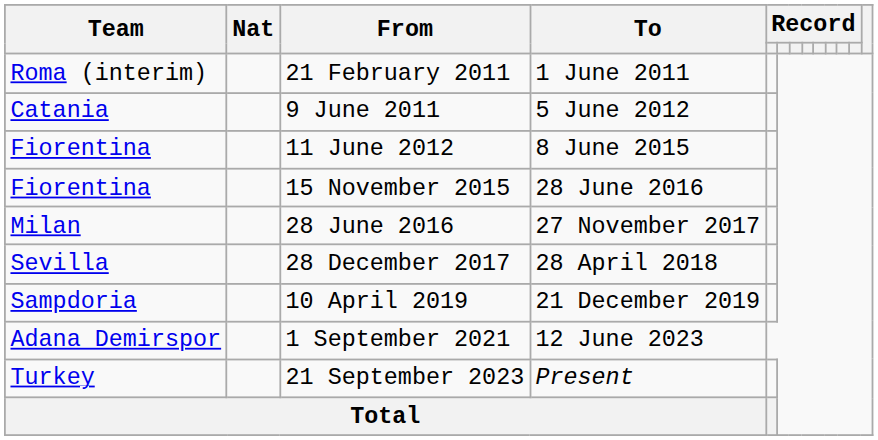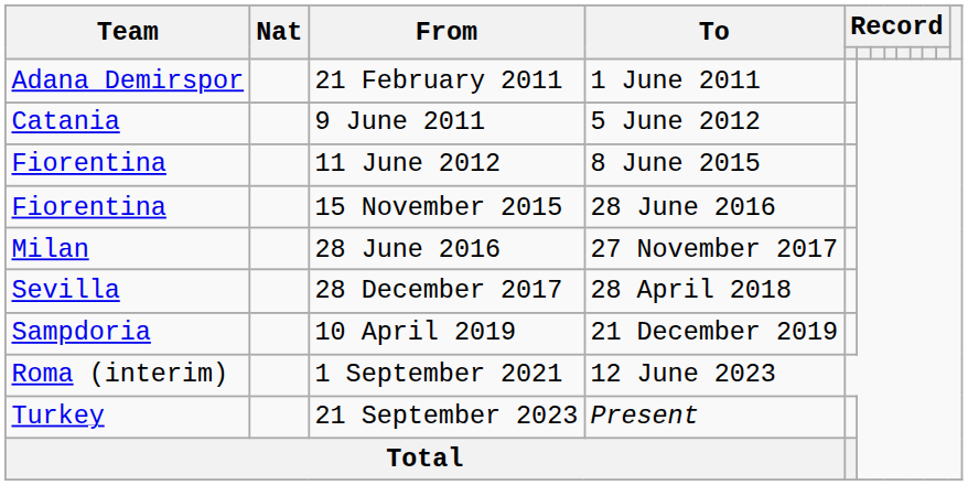21 February 2011 | Team: Roma (interim) -> Adana Demirspor
1 September 2021 | Team: Adana Demirspor -> Roma (interim)
